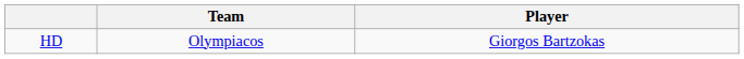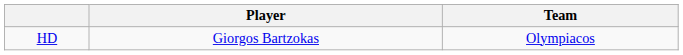columns swapped: Player <-> Team
